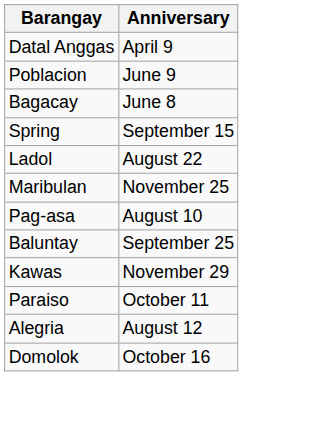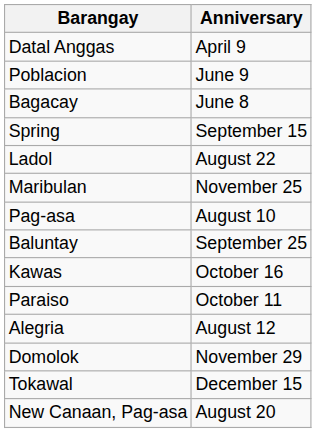Kawas | Anniversary: November 29 -> October 16
Domolok | Anniversary: October 16 -> November 29
+ row: Tokawal | December 15
+ row: New Canaan, Pag-asa | August 20
